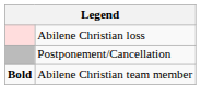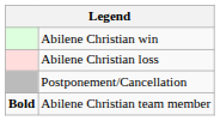+ row: Abilene Christian win
